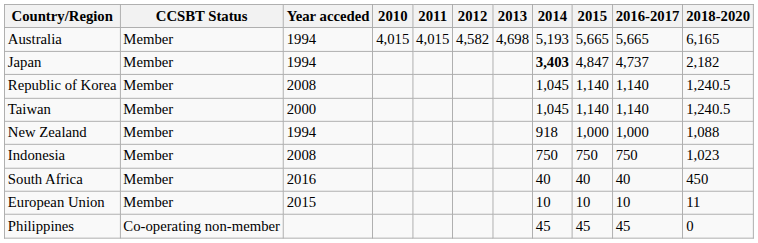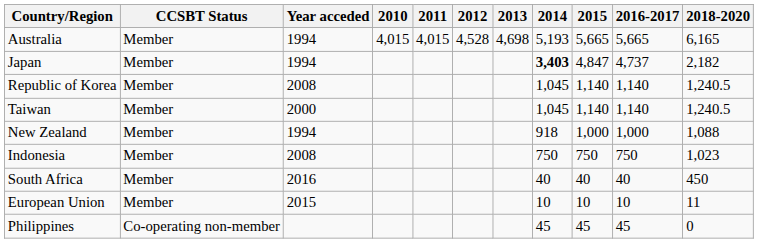Australia | 2012: 4,582 -> 4,528
